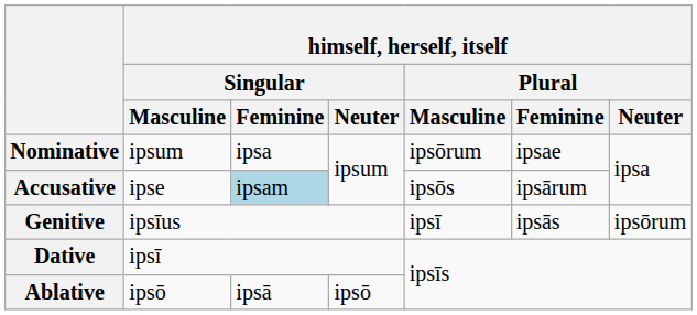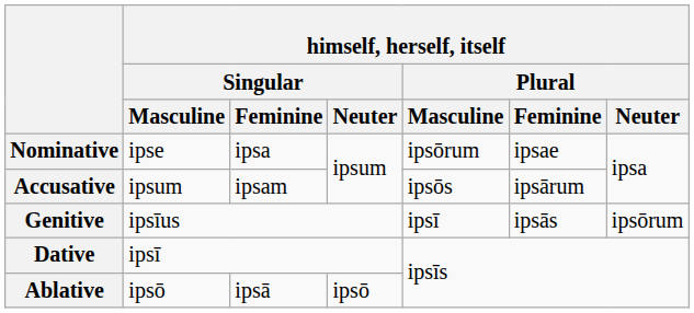Nominative | himself, herself, itself / Singular / Masculine: ipsum -> ipse
Accusative | himself, herself, itself / Singular / Masculine: ipse -> ipsum
Accusative | himself, herself, itself / Singular / Feminine: lightblue background -> no background
